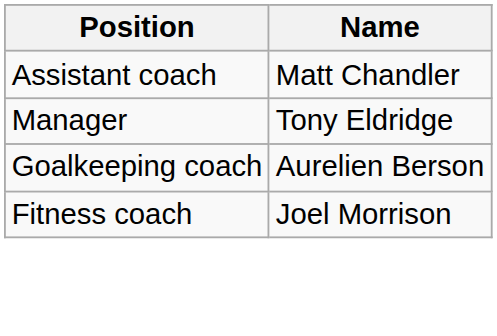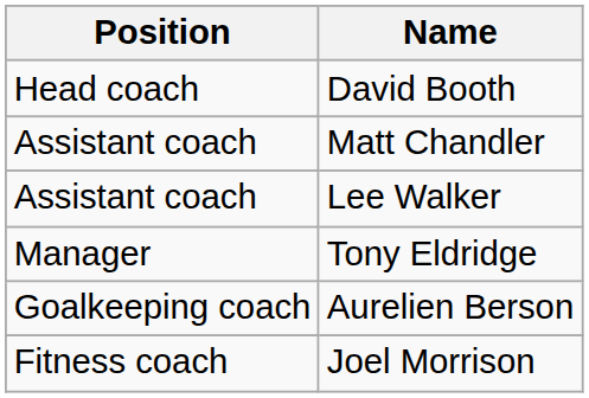+ row: Head coach | David Booth
+ row: Assistant coach | Lee Walker
